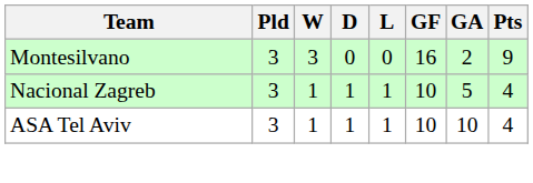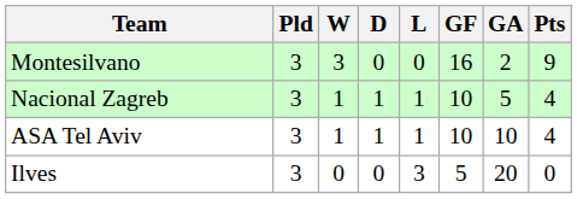+ row: Ilves | 3 | 0 | 0 | 3 | 5 | 20 | 0
